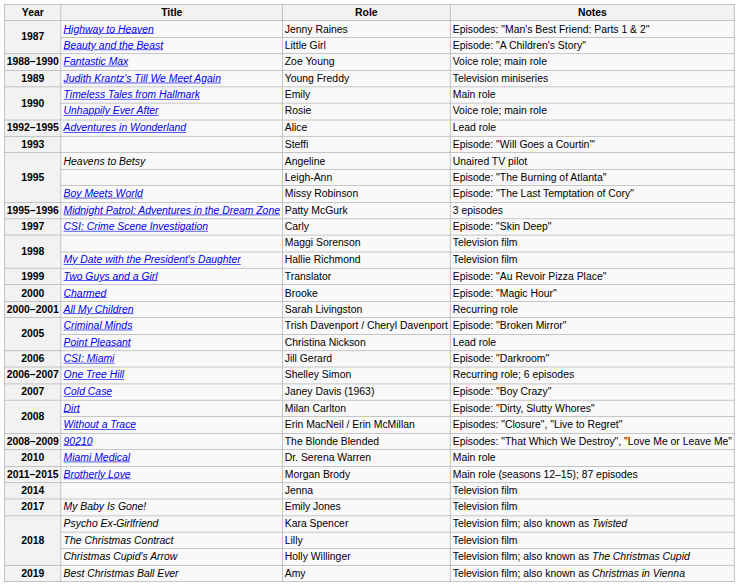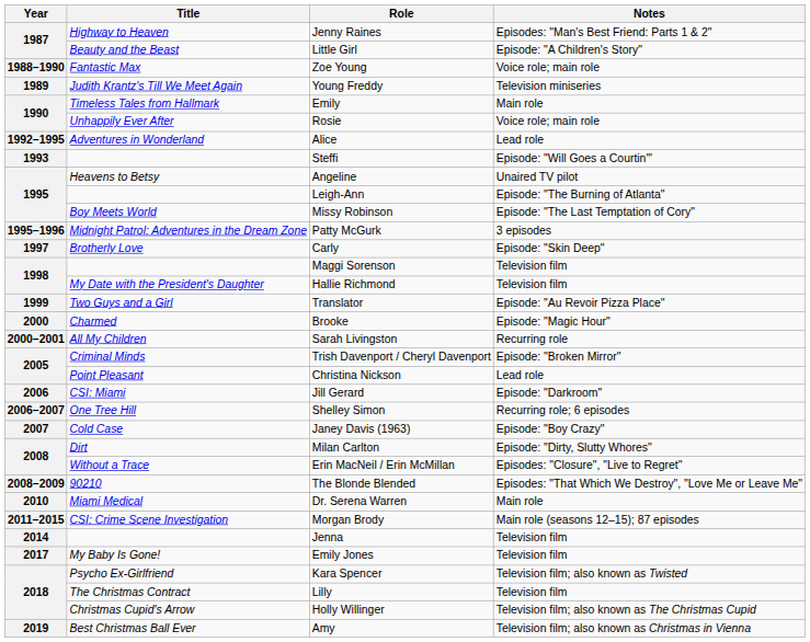Carly | Title: CSI: Crime Scene Investigation -> Brotherly Love
Morgan Brody | Title: Brotherly Love -> CSI: Crime Scene Investigation
